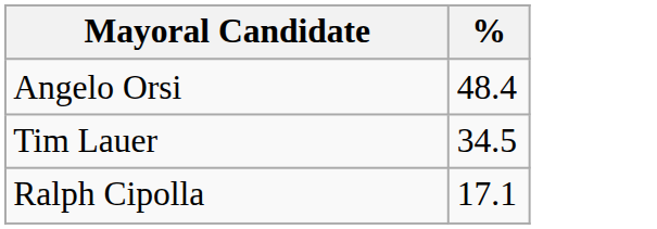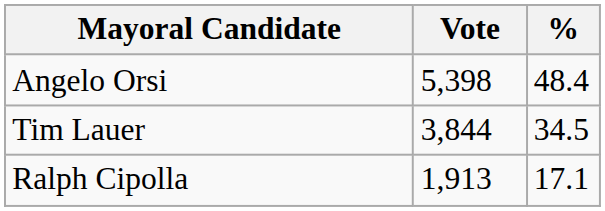+ column: Vote | 5,398 | 3,844 | 1,913
